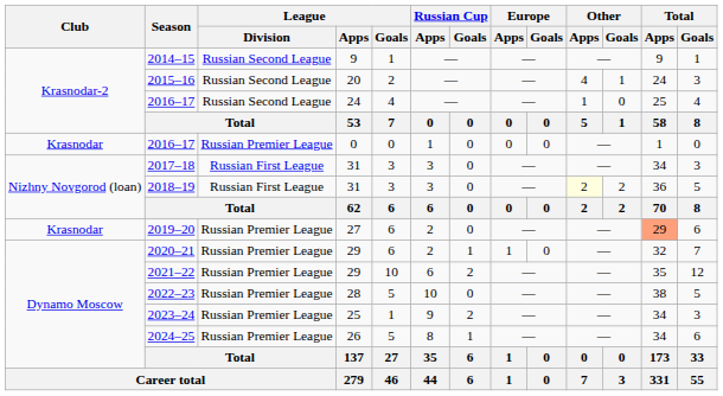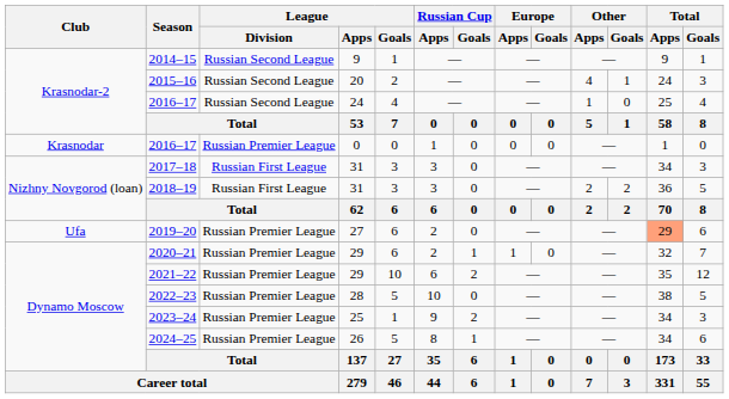2018–19 | Other / Apps: lightyellow background -> no background
2019–20 | Club: Krasnodar -> Ufa
